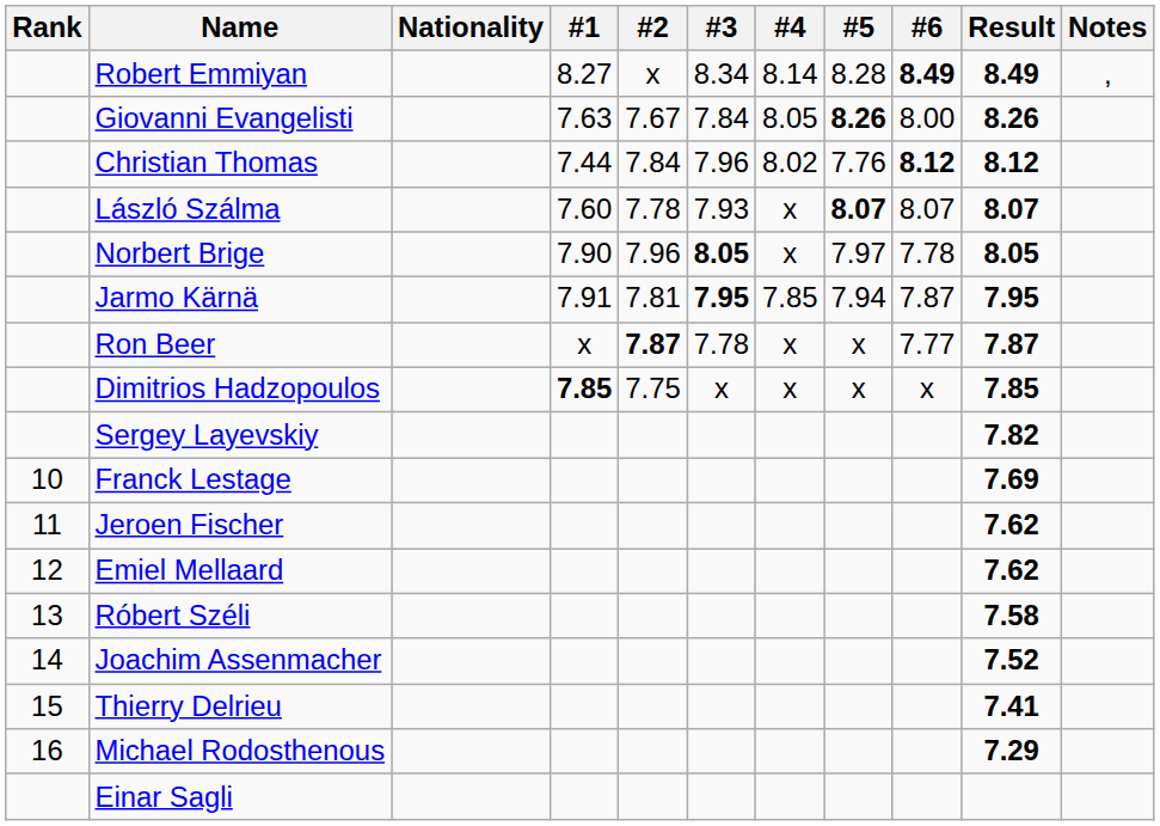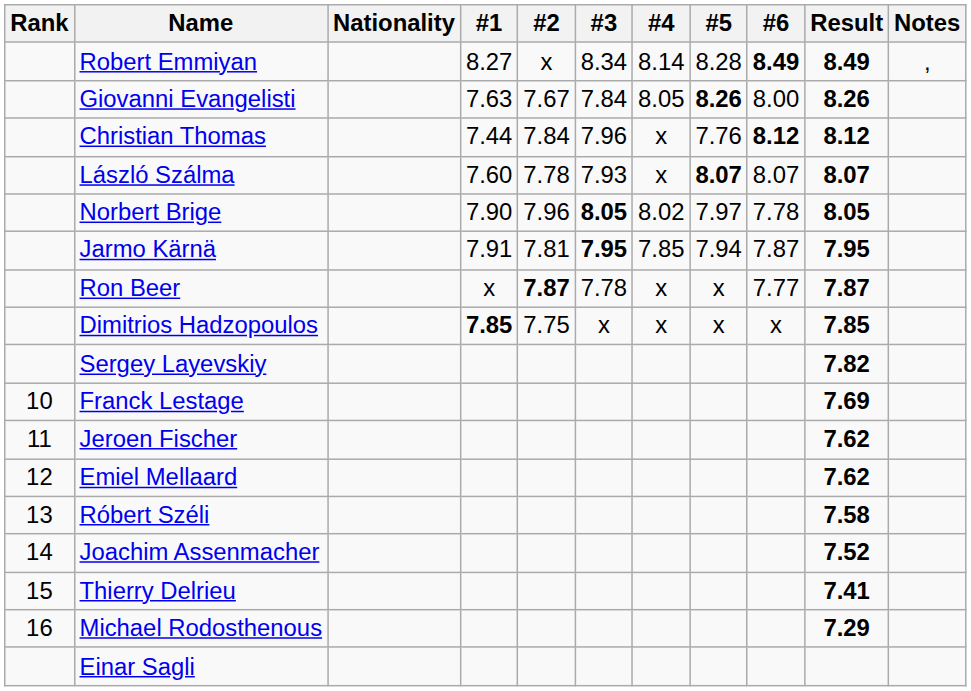Christian Thomas | #4: 8.02 -> x
Norbert Brige | #4: x -> 8.02
